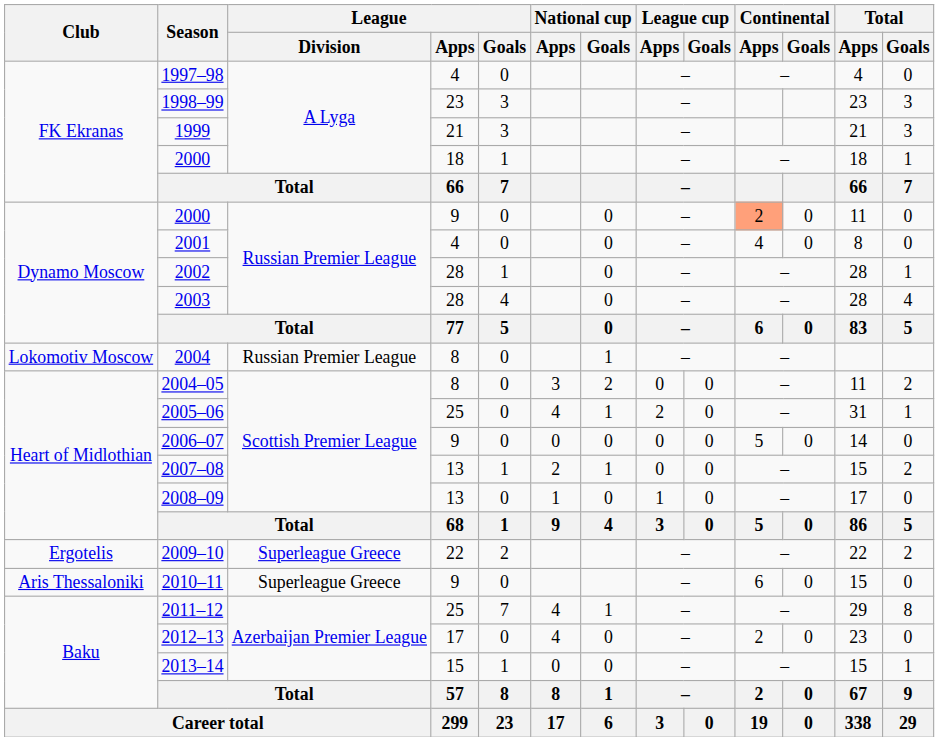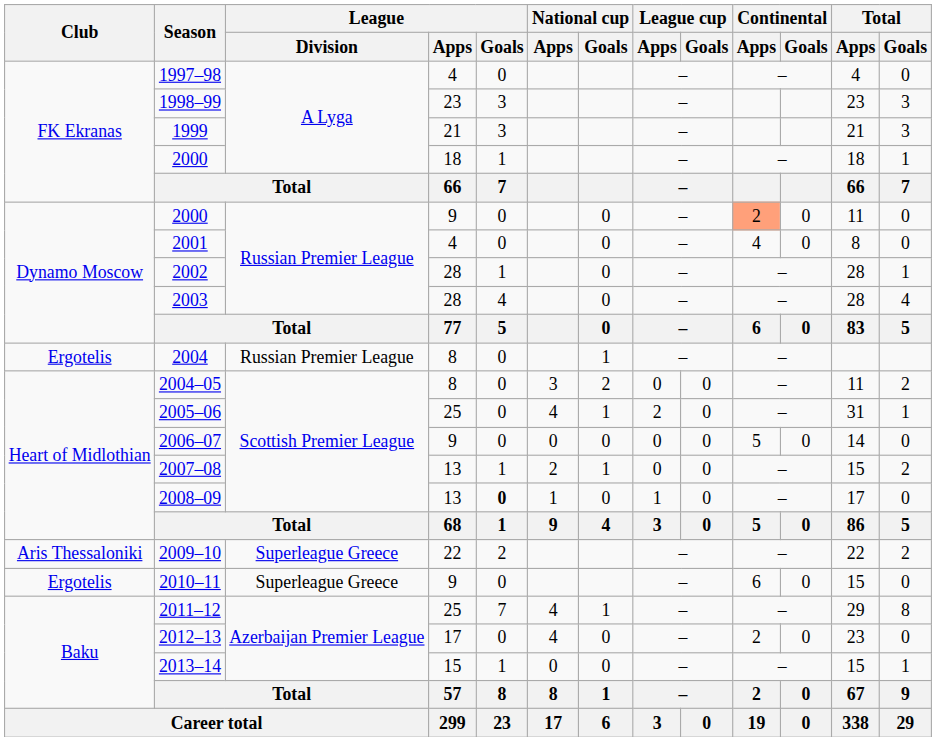2004 | Club: Lokomotiv Moscow -> Ergotelis
2008–09 | League / Goals: normal -> bold
2009–10 | Club: Ergotelis -> Aris Thessaloniki
2010–11 | Club: Aris Thessaloniki -> Ergotelis
